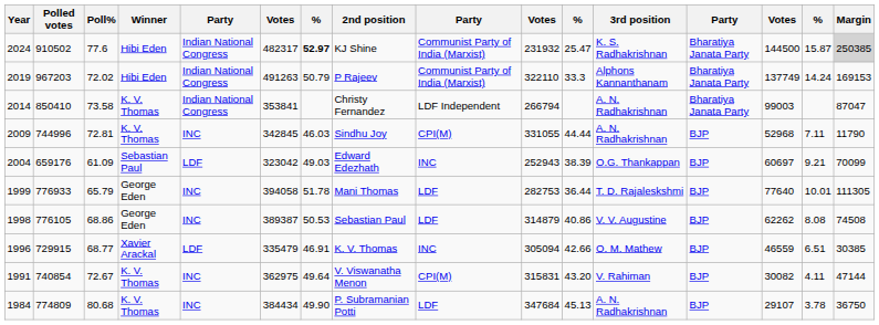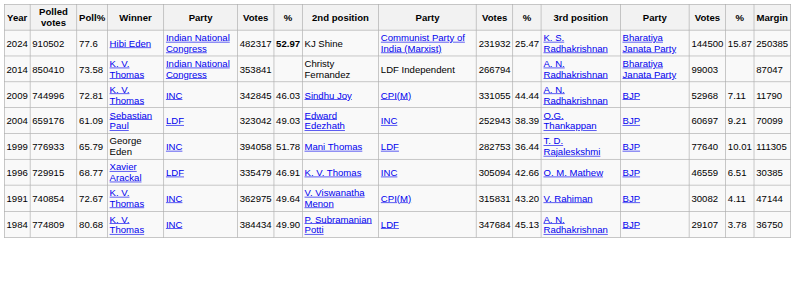2024 | Margin: lightgrey background -> no background
- row: 2019 | 967203 | 72.02 | Hibi Eden | Indian National Congress | 491263 | 50.79 | P Rajeev | Communist Party of India (Marxist) | 322110 | 33.3 | Alphons Kannanthanam | Bharatiya Janata Party | 137749 | 14.24 | 169153
- row: 1998 | 776105 | 68.86 | George Eden | INC | 389387 | 50.53 | Sebastian Paul | LDF | 314879 | 40.86 | V. V. Augustine | BJP | 62262 | 8.08 | 74508
